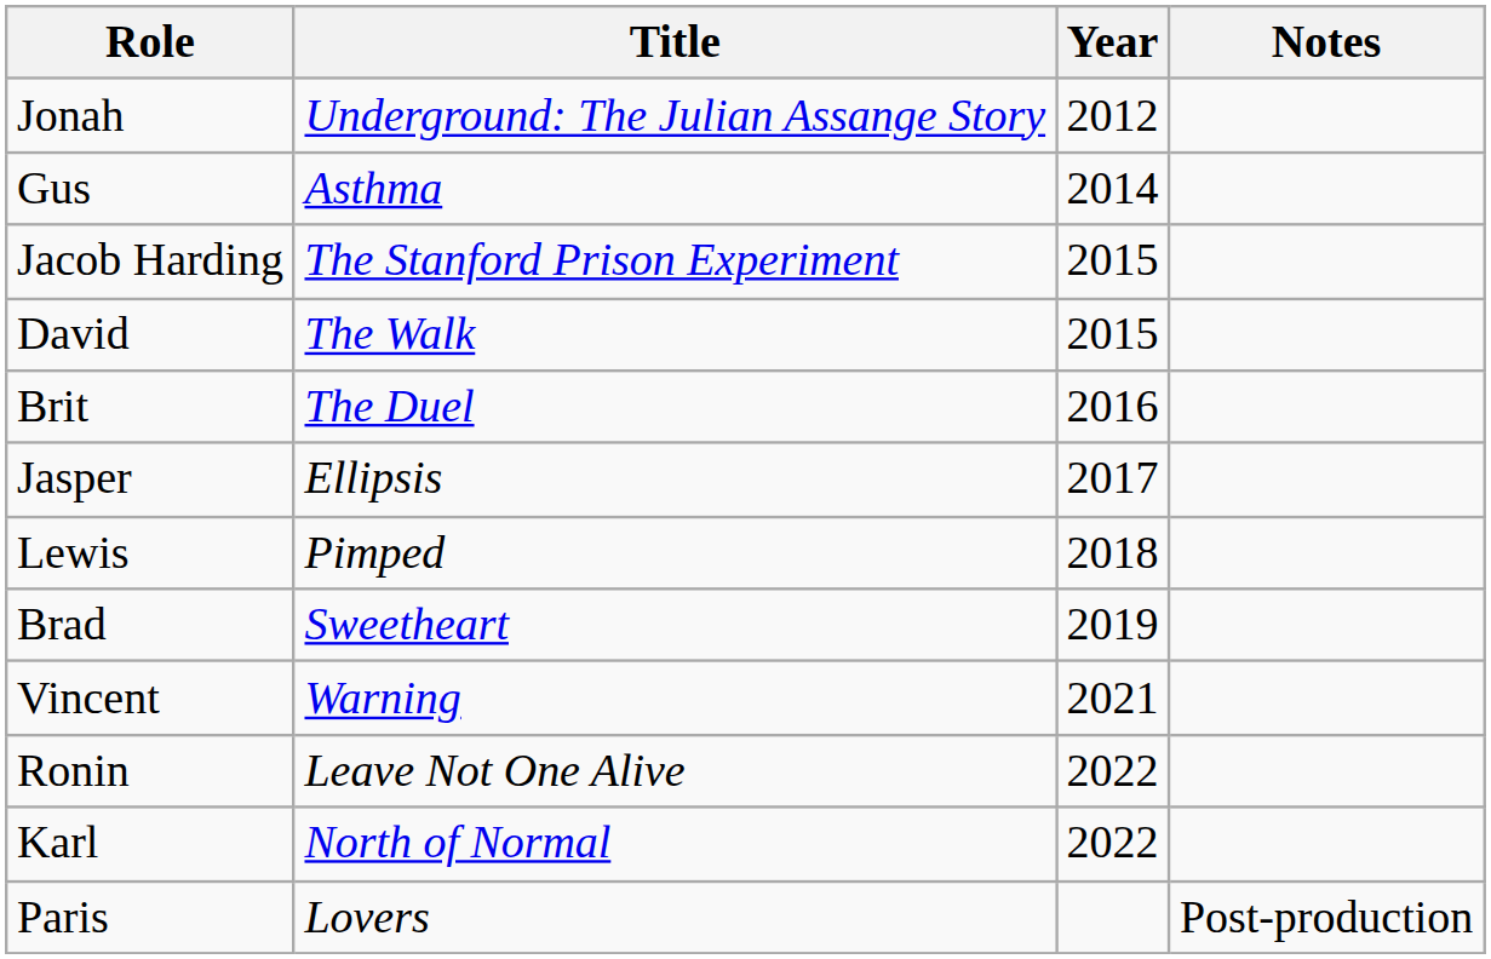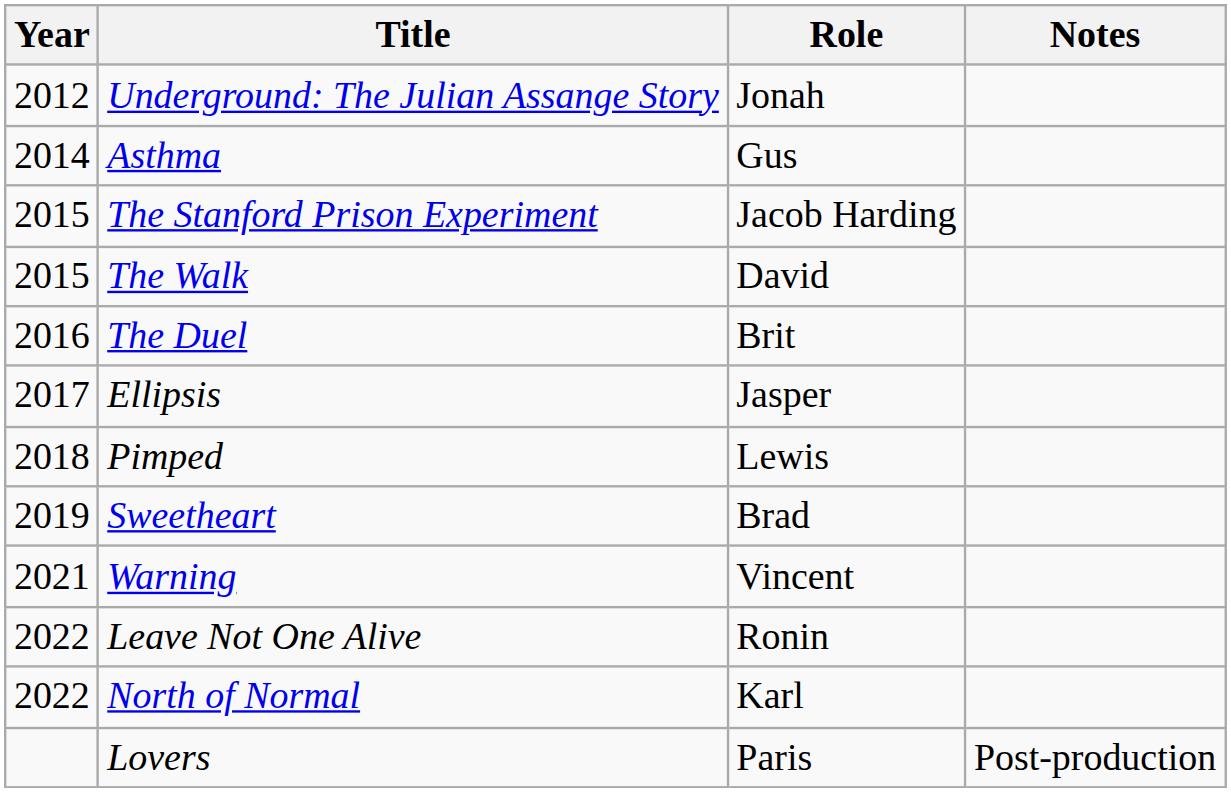columns swapped: Year <-> Role
